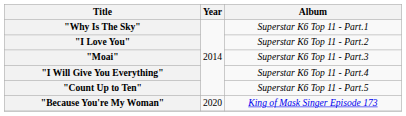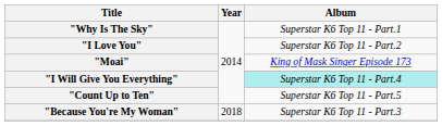"Moai" | Album: Superstar K6 Top 11 - Part.3 -> King of Mask Singer Episode 173
"I Will Give You Everything" | Album: no background -> paleturquoise background
"Because You're My Woman" | Year: 2020 -> 2018
"Because You're My Woman" | Album: King of Mask Singer Episode 173 -> Superstar K6 Top 11 - Part.3
